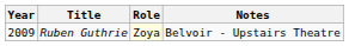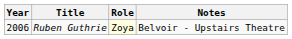Ruben Guthrie | Year: 2009 -> 2006
